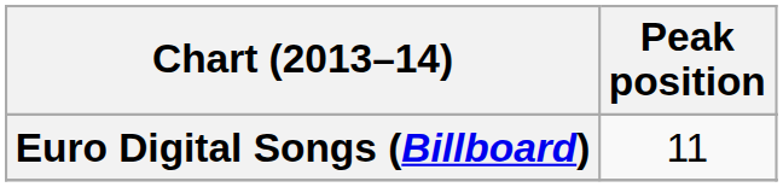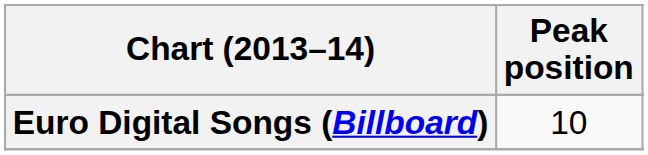Euro Digital Songs (Billboard) | Peak position: 11 -> 10
